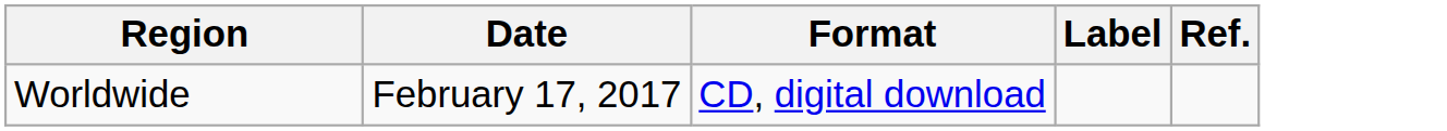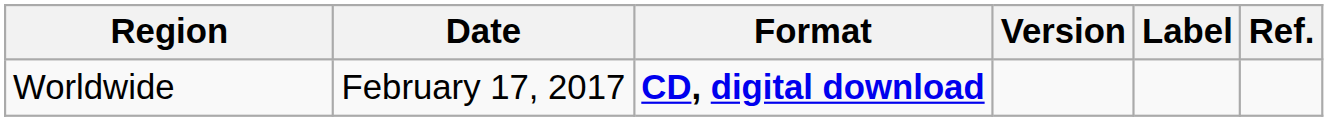+ column: Version
Worldwide | Format: normal -> bold
